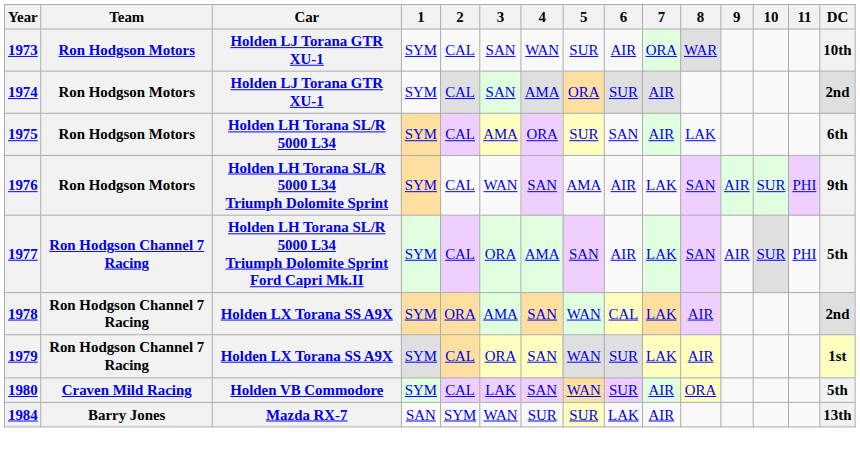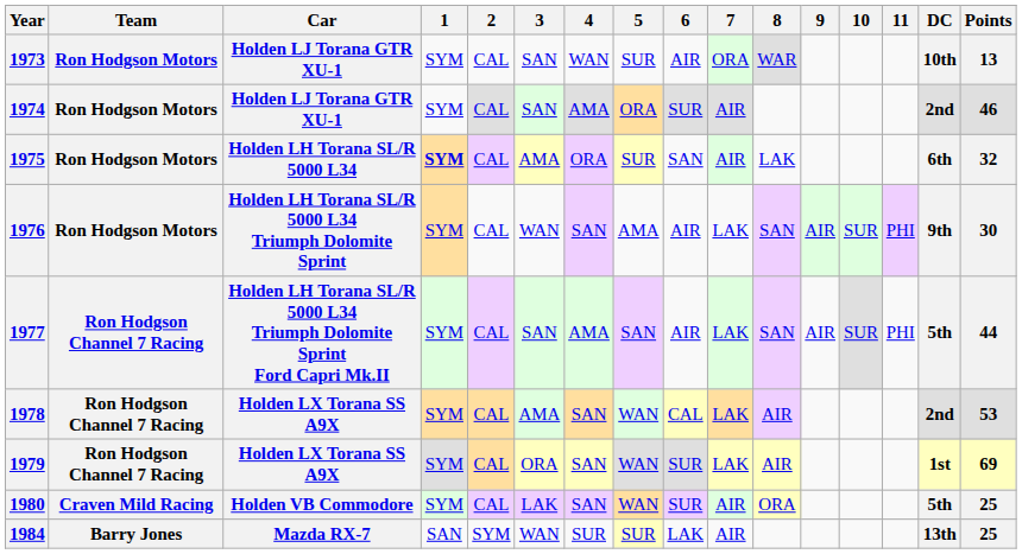+ column: Points | 13 | 46 | 32 | 30 | 44 | 53 | 69 | 25 | 25
1975 | 1: normal -> bold
1977 | 3: ORA -> SAN
1978 | 2: ORA -> CAL
